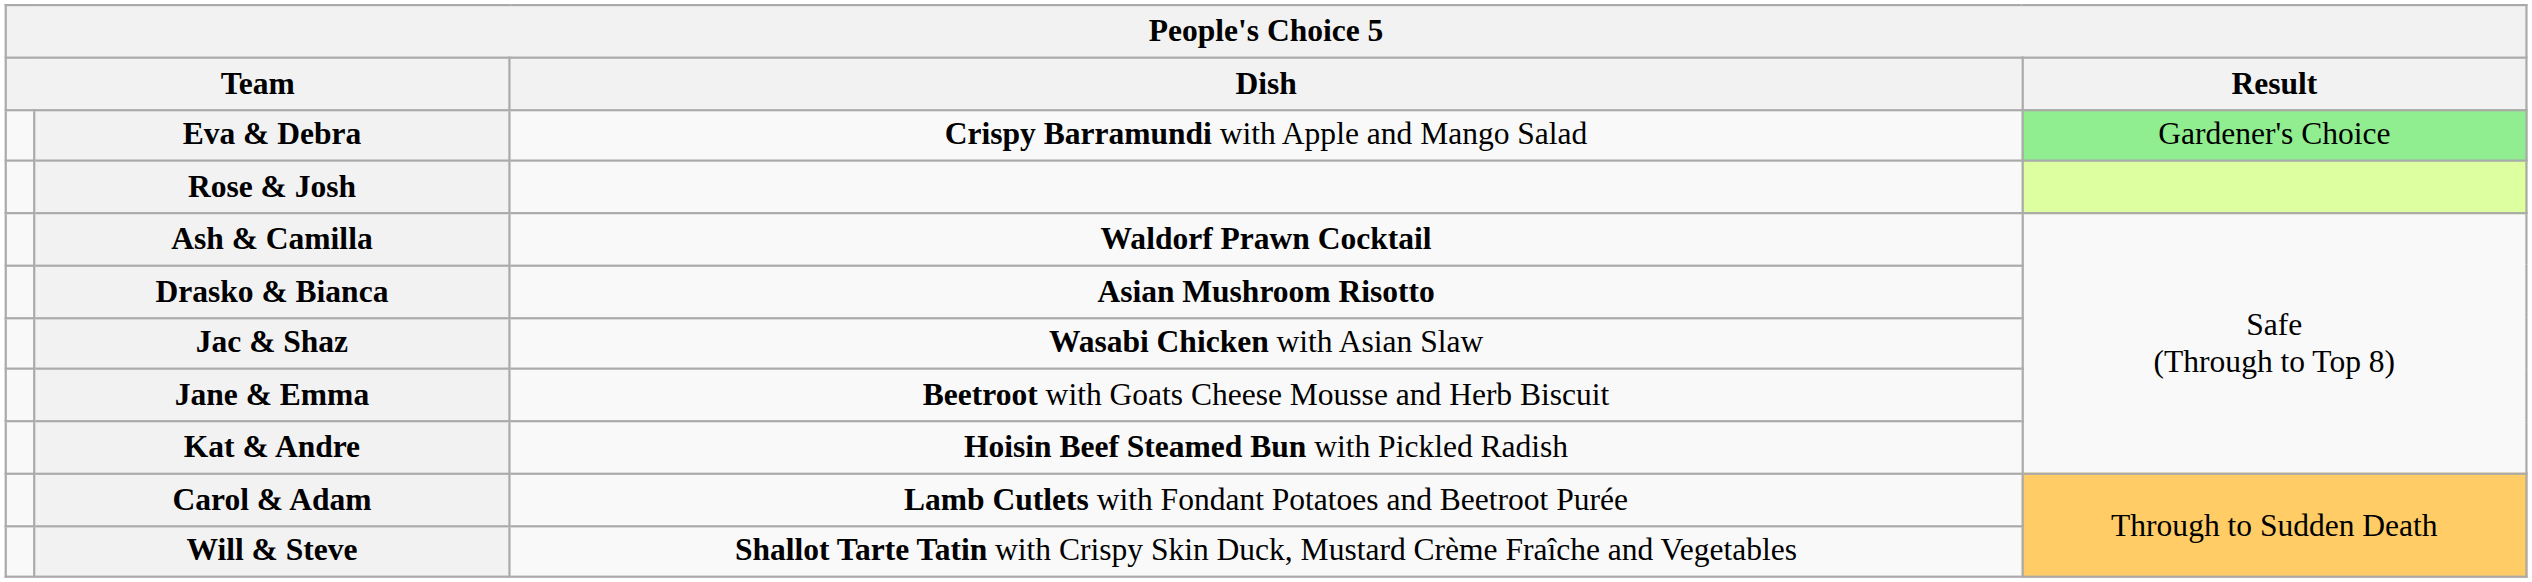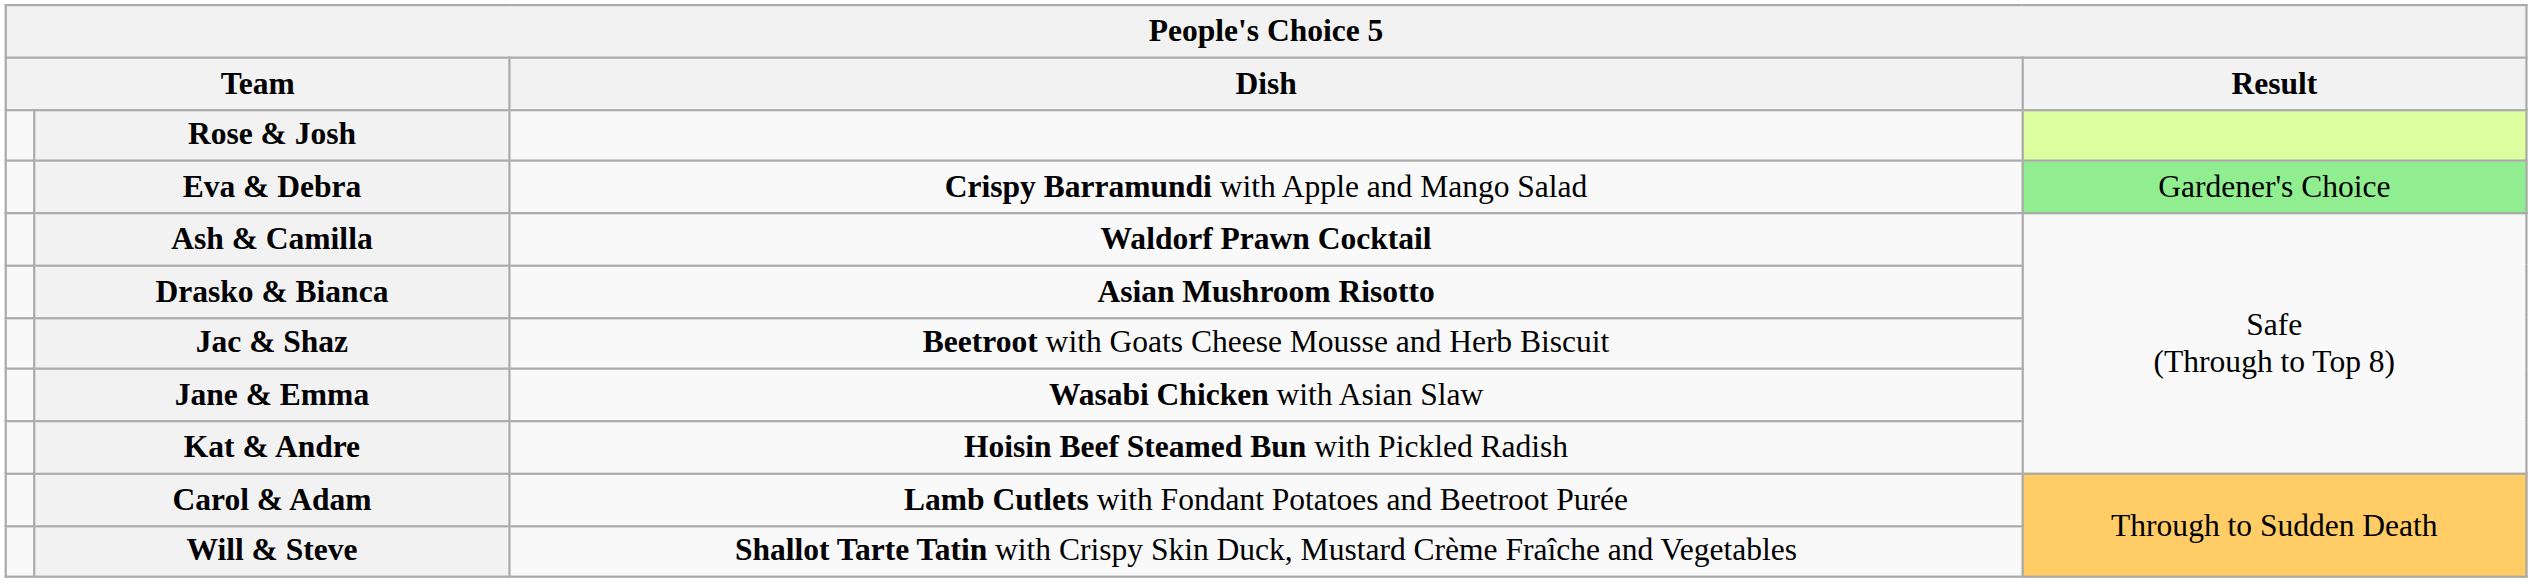rows swapped: Rose & Josh <-> Eva & Debra
Jac & Shaz | Dish: Wasabi Chicken with Asian Slaw -> Beetroot with Goats Cheese Mousse and Herb Biscuit
Jane & Emma | Dish: Beetroot with Goats Cheese Mousse and Herb Biscuit -> Wasabi Chicken with Asian Slaw
